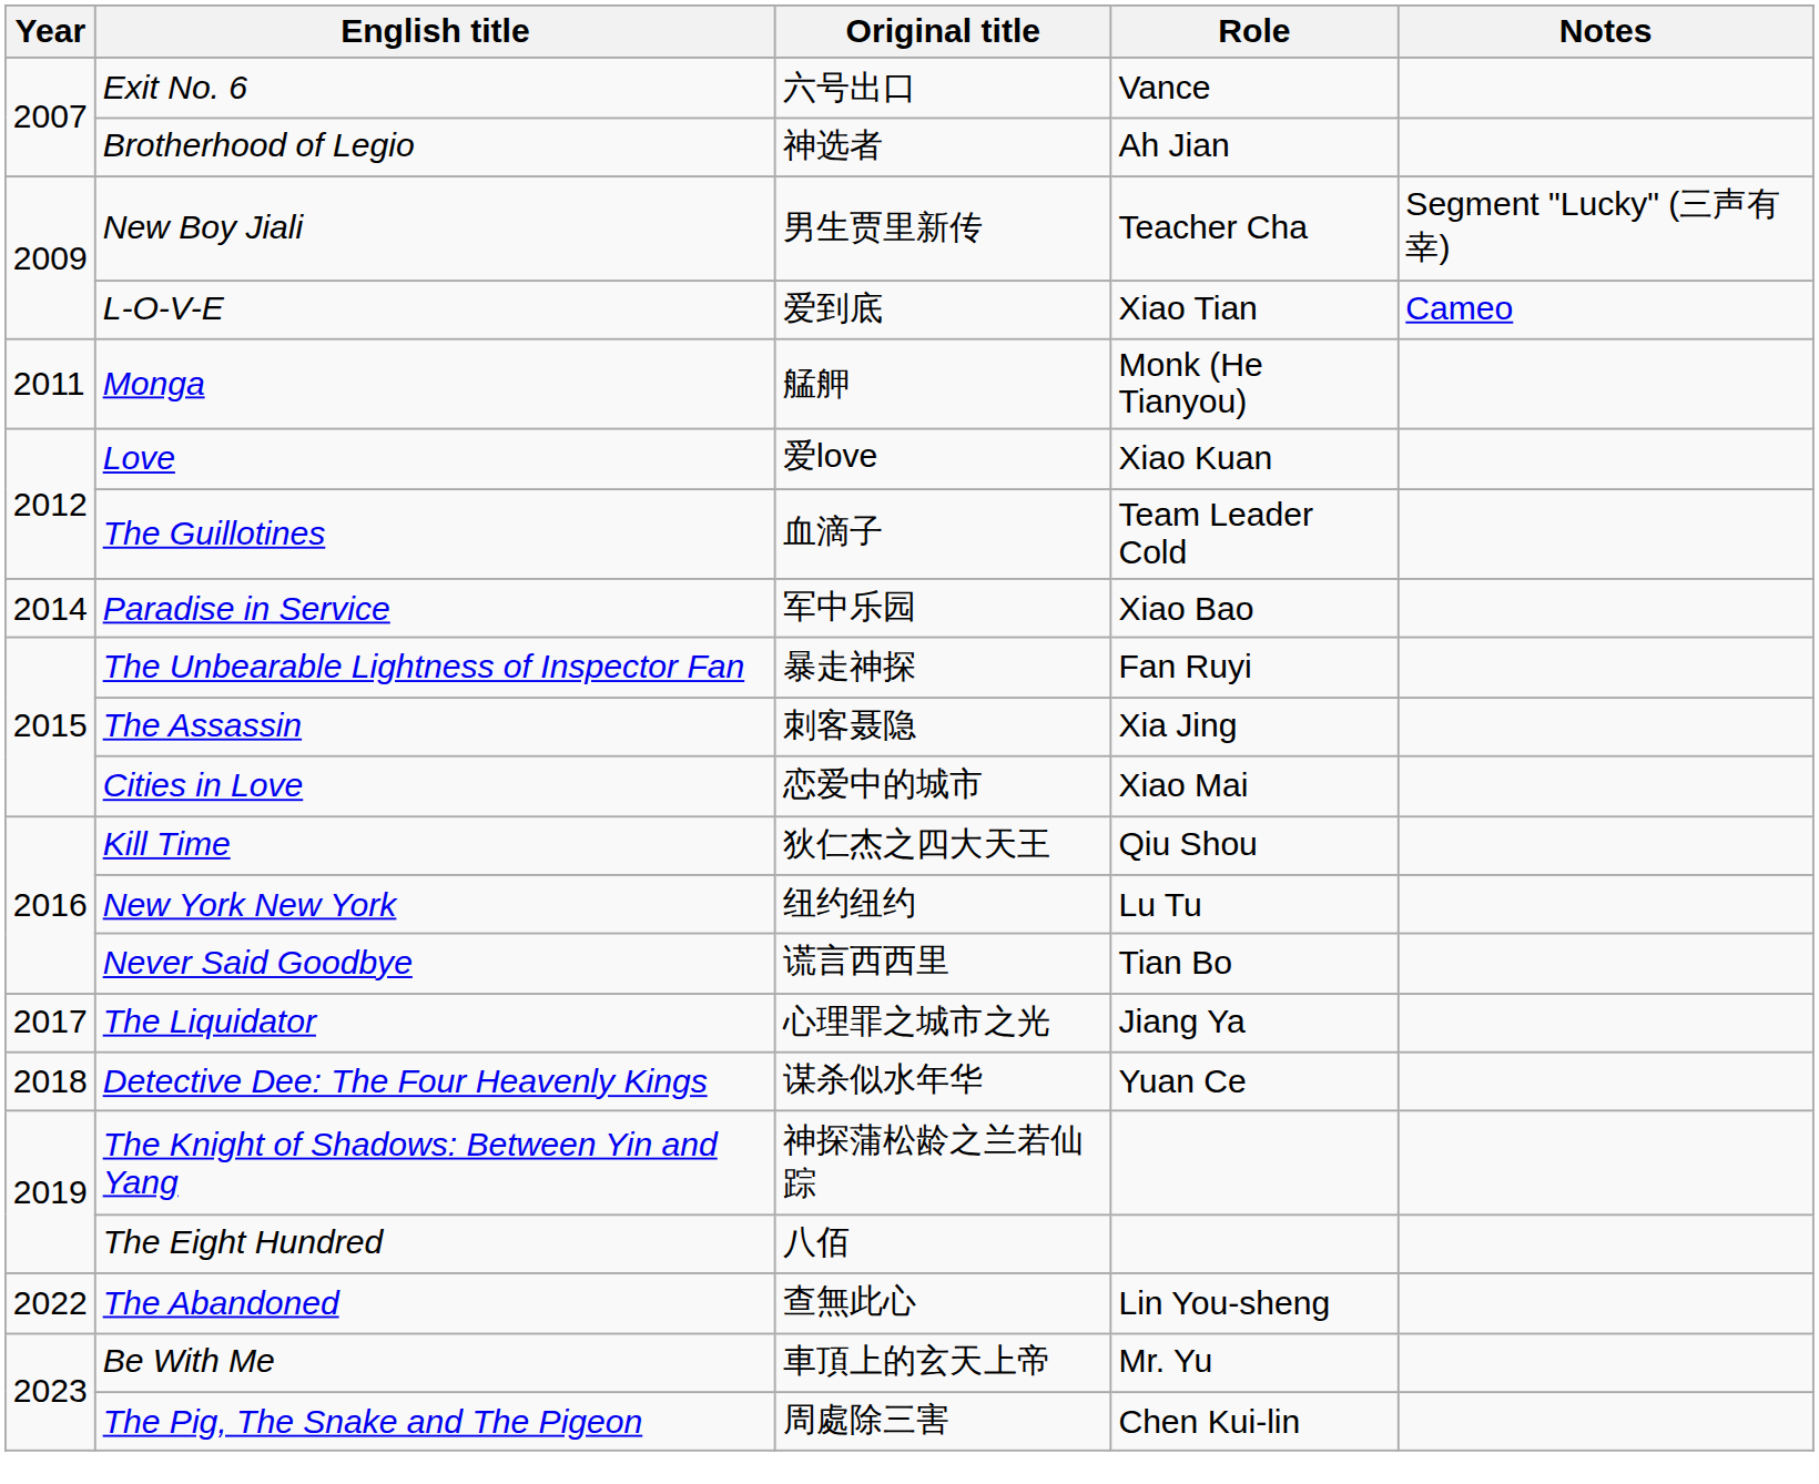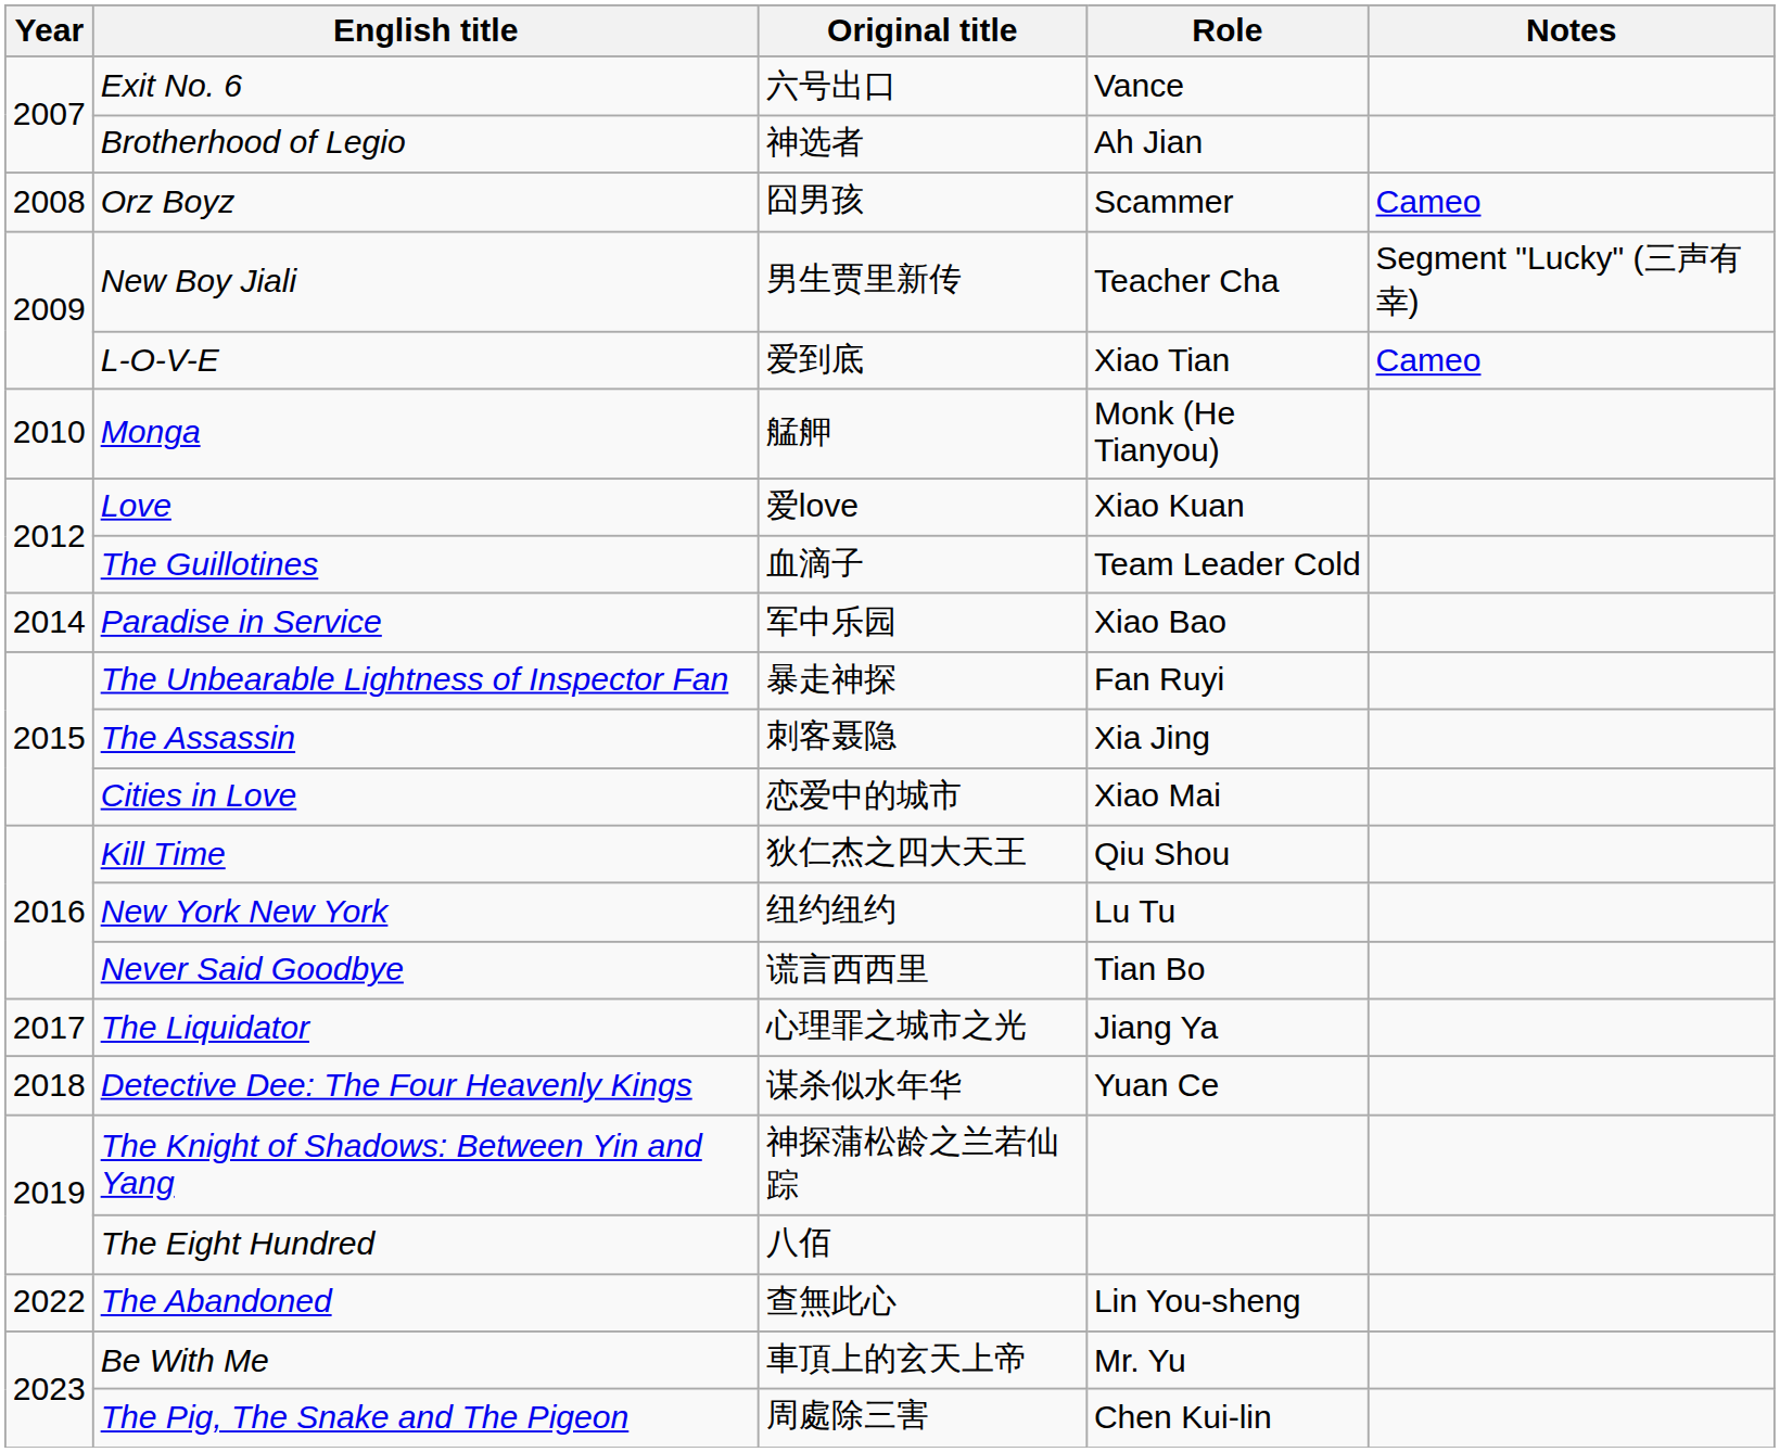+ row: 2008 | Orz Boyz | 囧男孩 | Scammer | Cameo
Monga | Year: 2011 -> 2010
